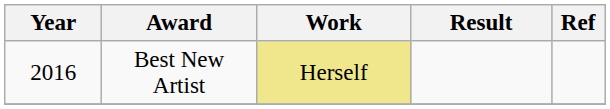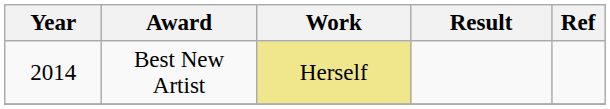Best New Artist | Year: 2016 -> 2014
